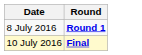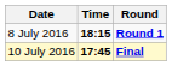+ column: Time | 18:15 | 17:45
